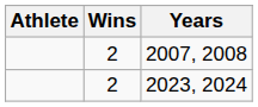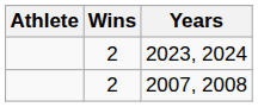rows swapped: 2007, 2008 <-> 2023, 2024
